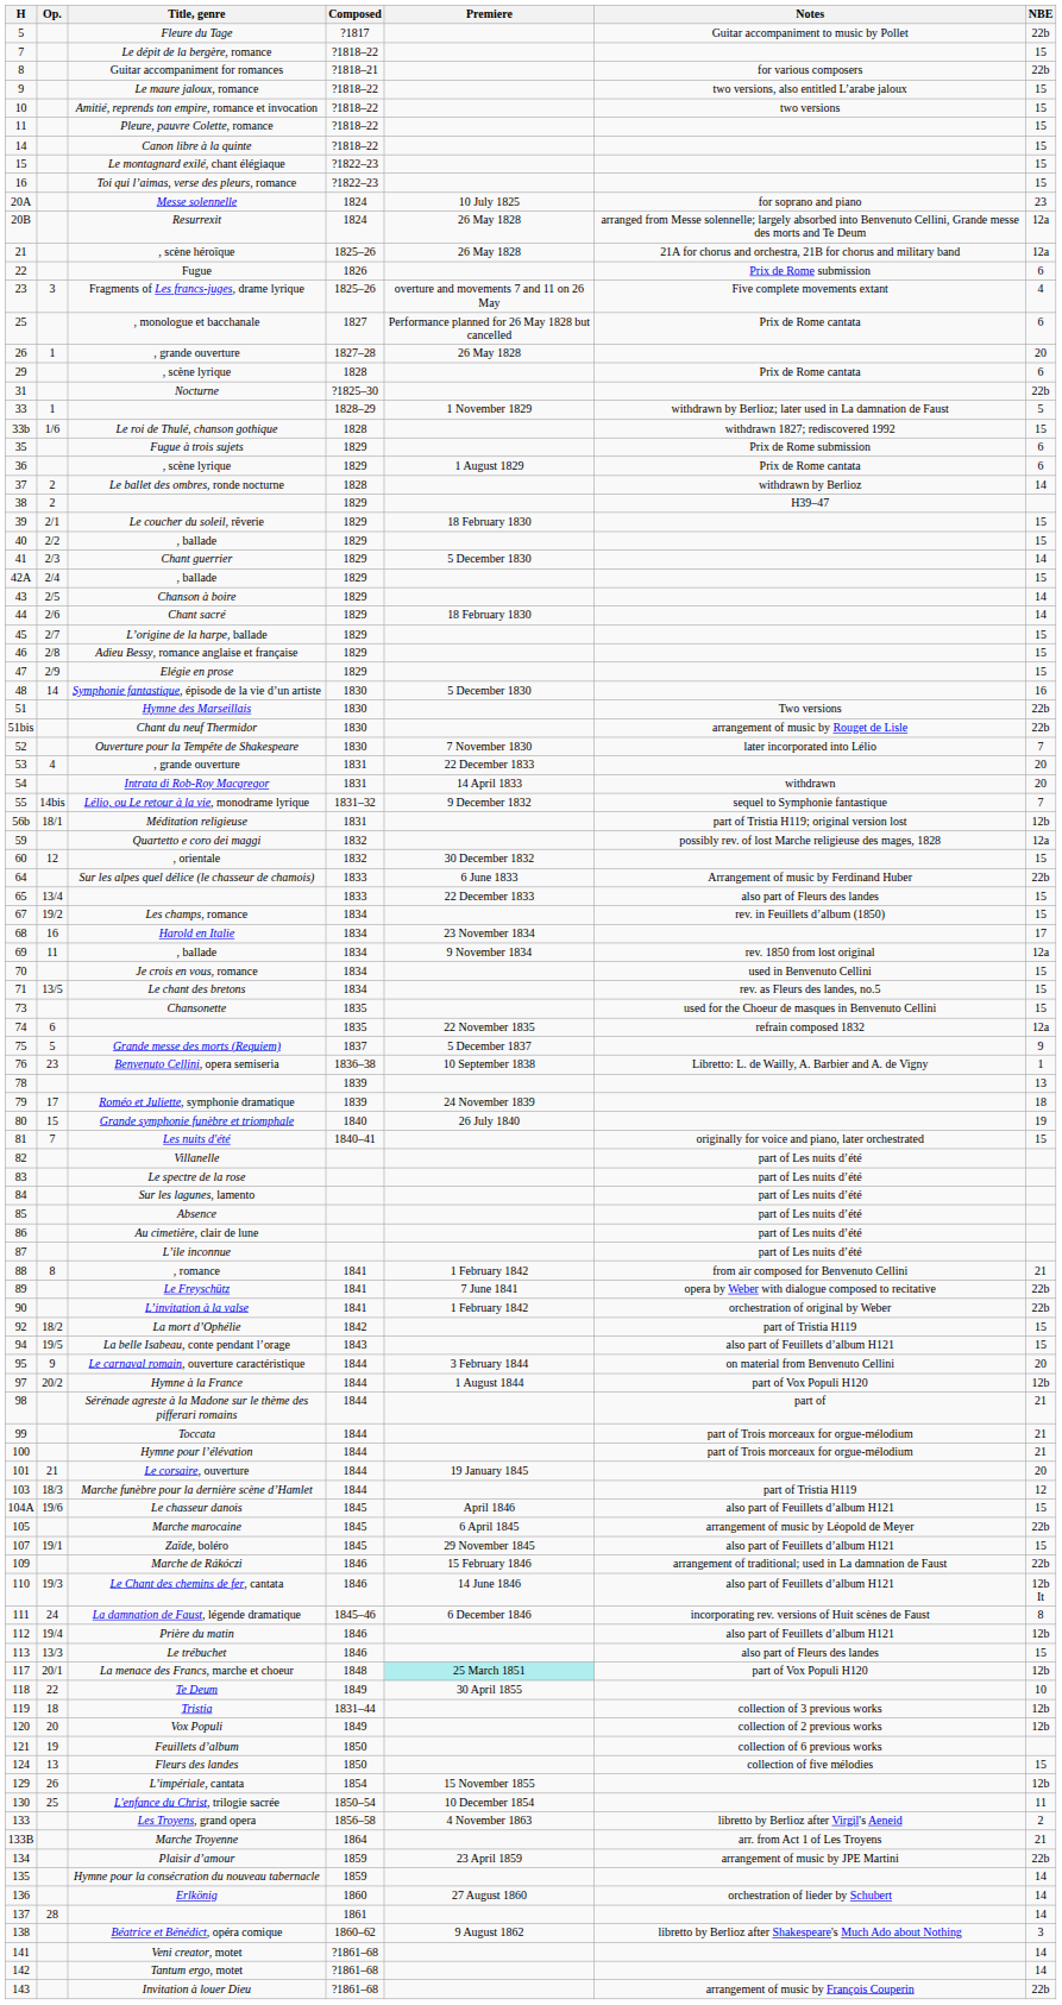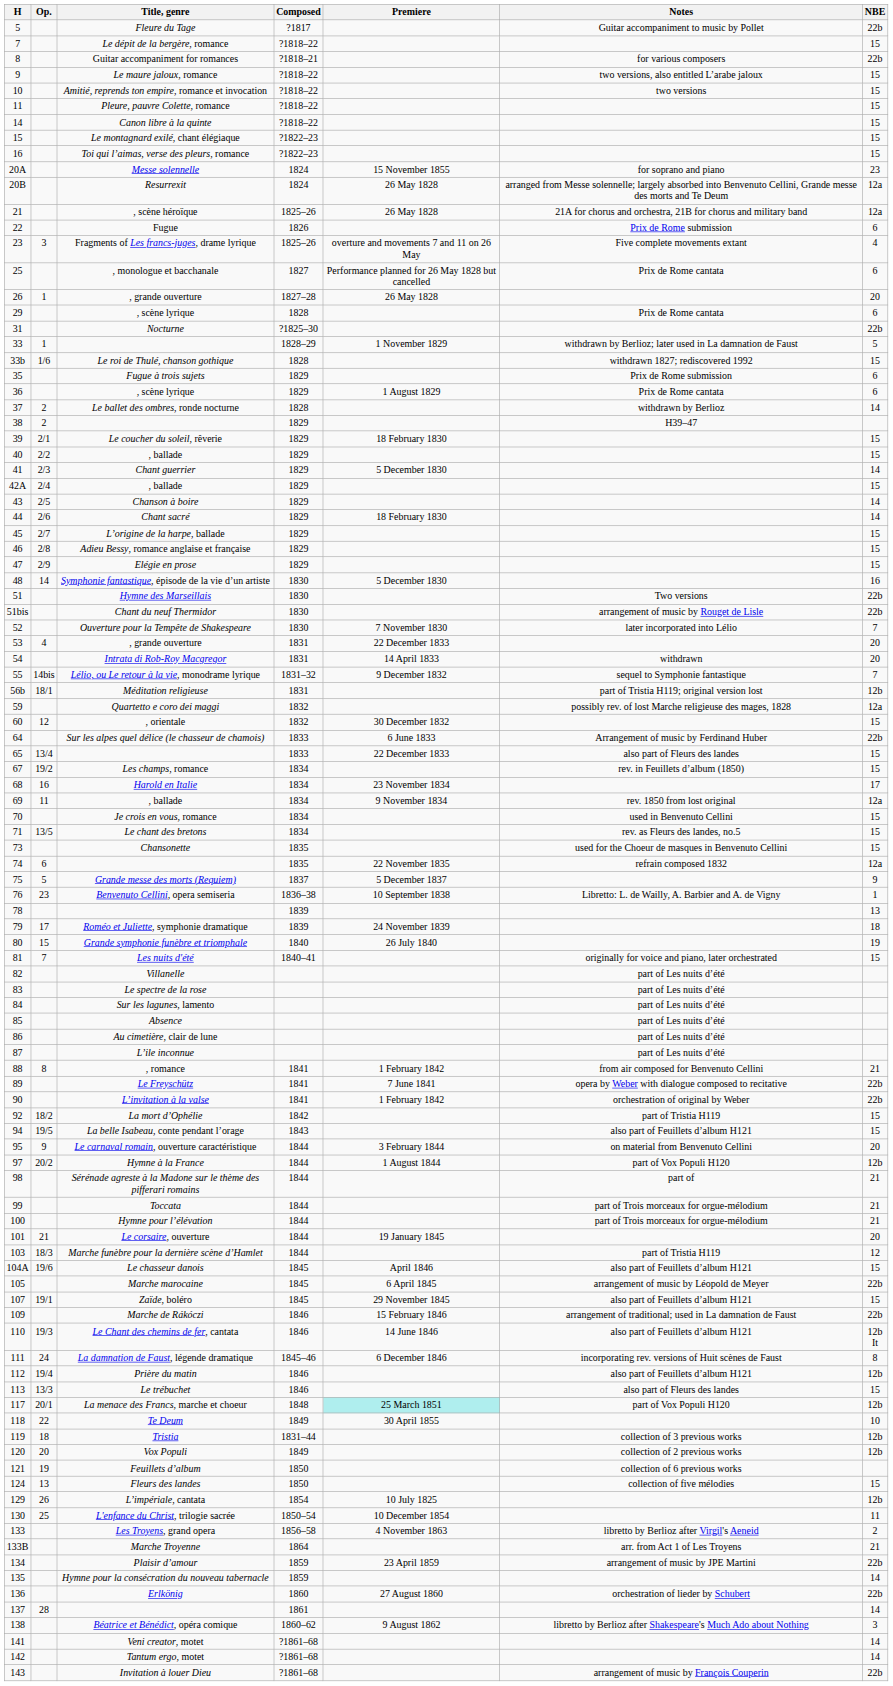Messe solennelle | Premiere: 10 July 1825 -> 15 November 1855
L’impériale, cantata | Premiere: 15 November 1855 -> 10 July 1825
Erlkönig | NBE: 14 -> 22b
